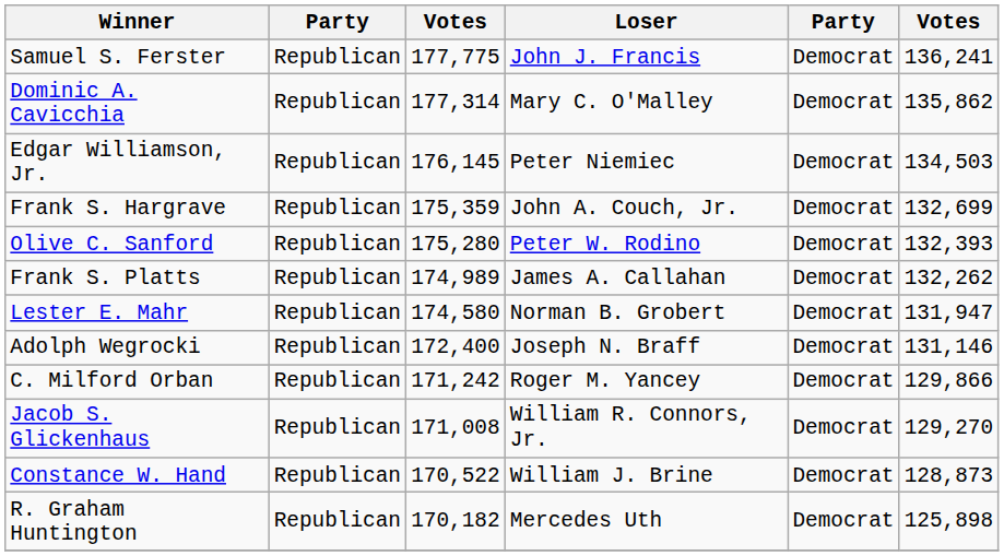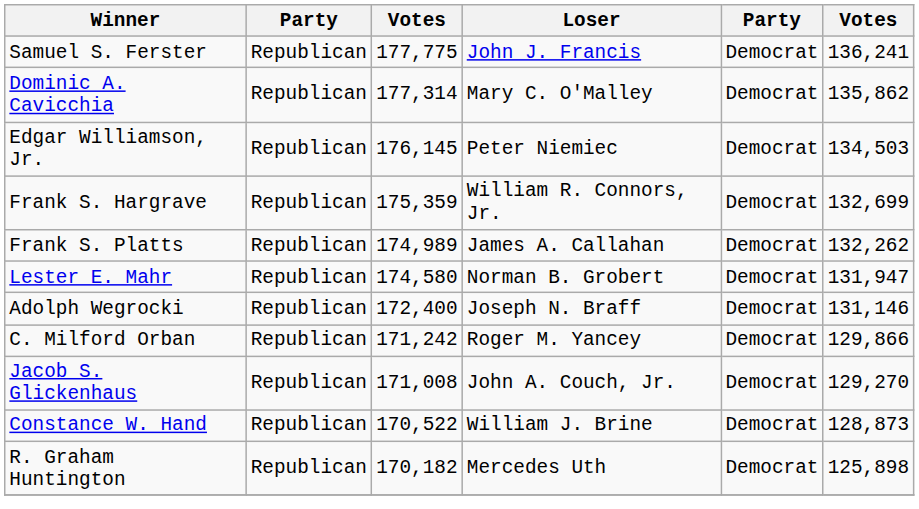Frank S. Hargrave | Loser: John A. Couch, Jr. -> William R. Connors, Jr.
- row: Olive C. Sanford | Republican | 175,280 | Peter W. Rodino | Democrat | 132,393
Jacob S. Glickenhaus | Loser: William R. Connors, Jr. -> John A. Couch, Jr.
